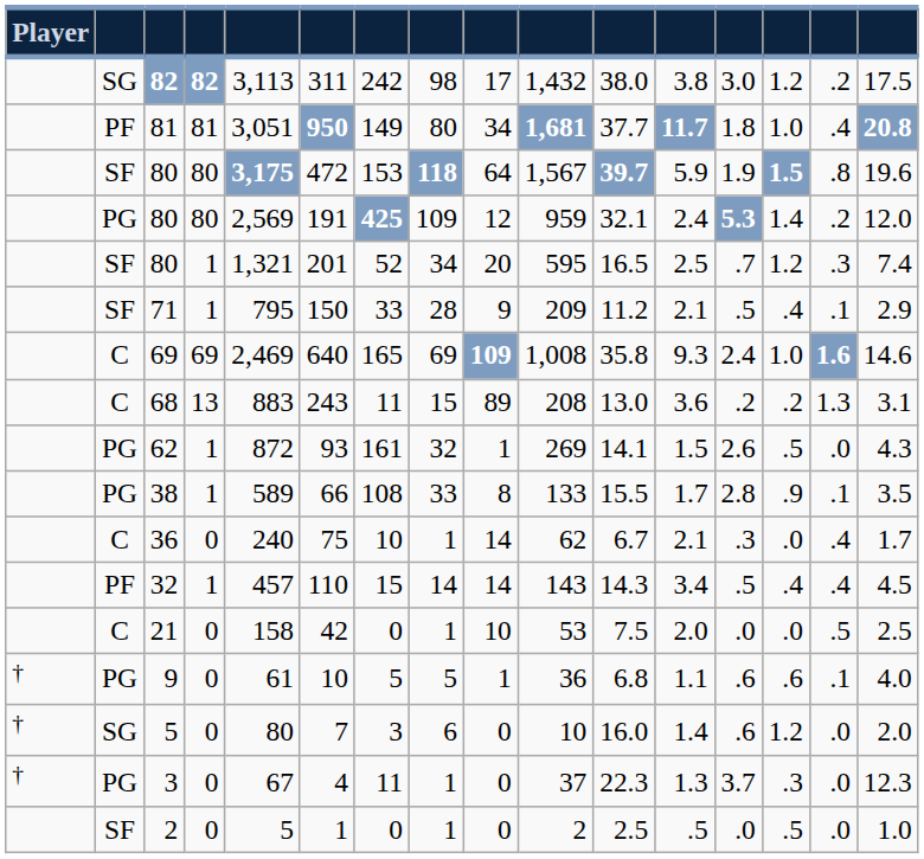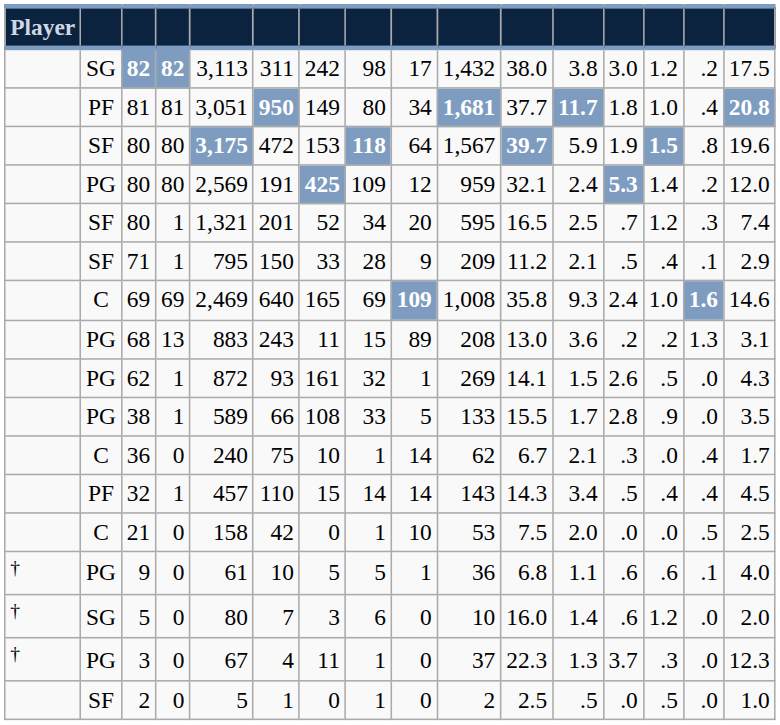68 | column 2: C -> PG
38 | column 9: 8 -> 5
38 | column 15: .1 -> .0
